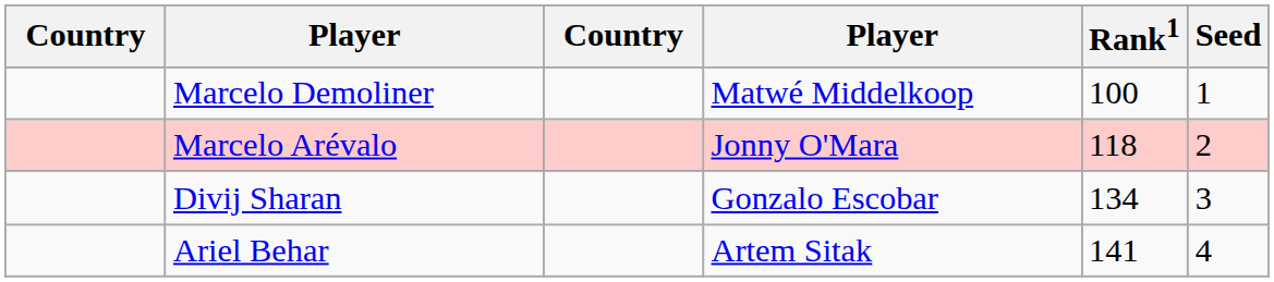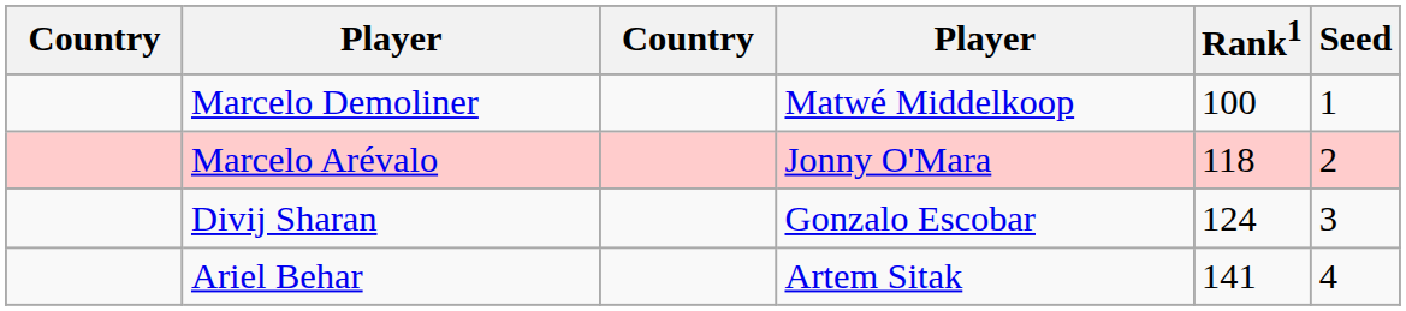Divij Sharan | Rank1: 134 -> 124
